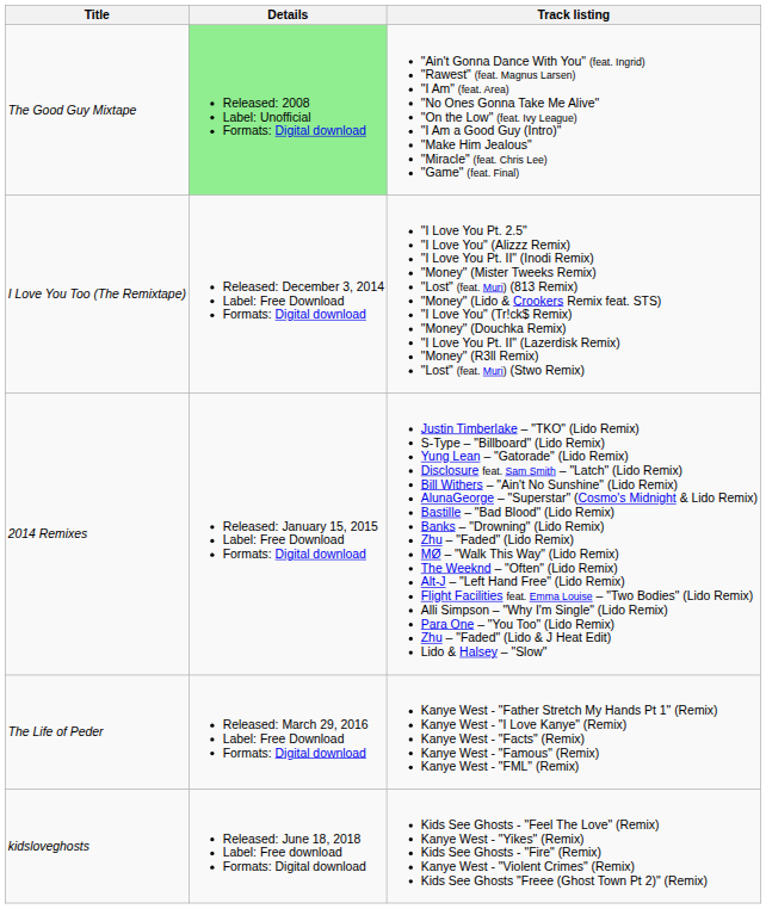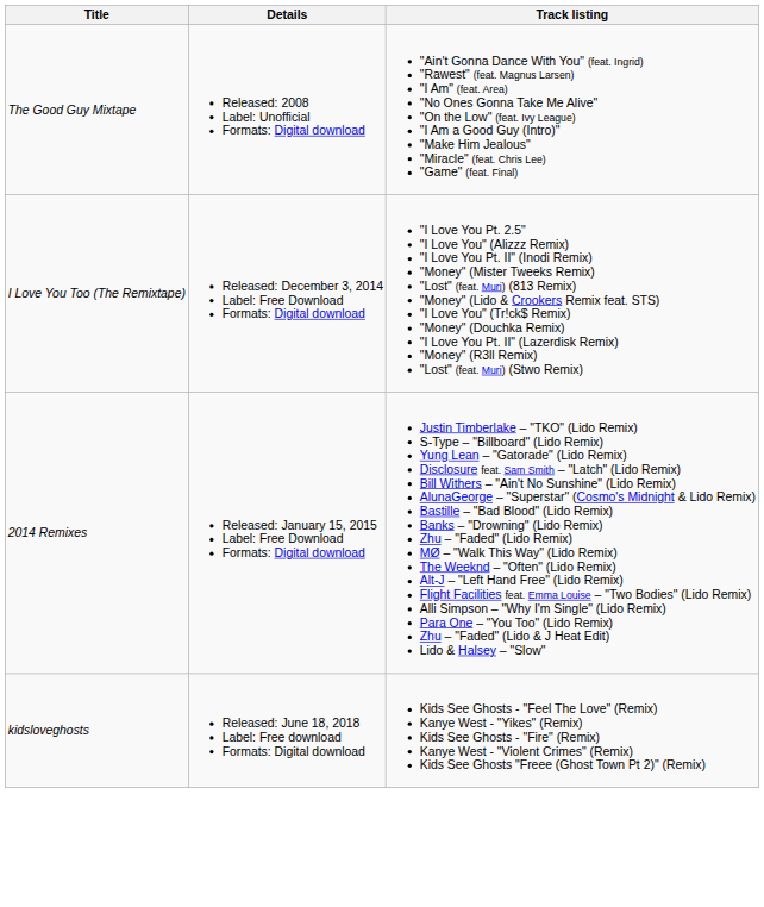The Good Guy Mixtape | Details: lightgreen background -> no background
- row: The Life of Peder | Released: March 29, 2016 Label: Free Download Formats: Digital download | Kanye West - "Father Stretch My Hands Pt 1" (Remix) Kanye West - "I Love Kanye" (Remix) Kanye West - "Facts" (Remix) Kanye West - "Famous" (Remix) Kanye West - "FML" (Remix)
